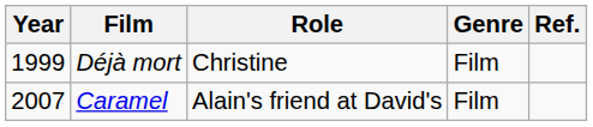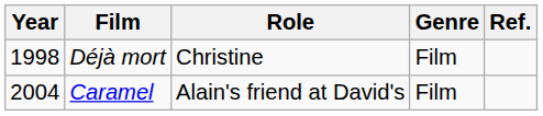Déjà mort | Year: 1999 -> 1998
Caramel | Year: 2007 -> 2004
